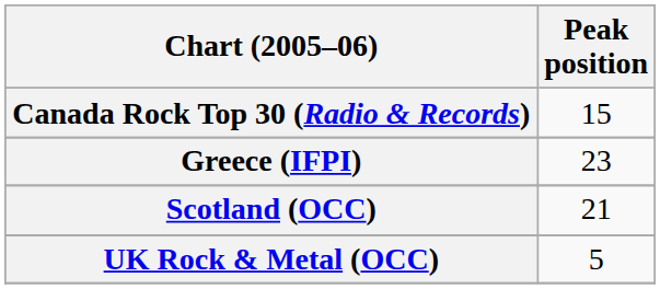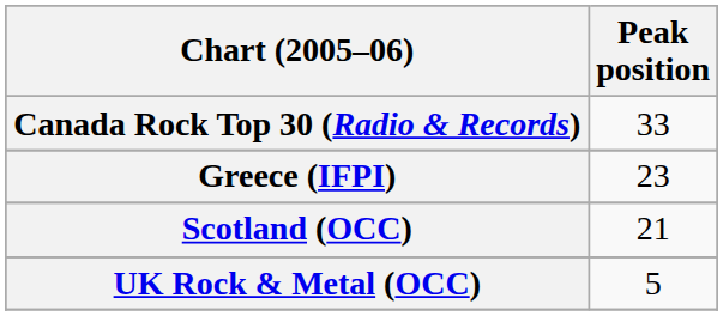Canada Rock Top 30 (Radio & Records) | Peak position: 15 -> 33
